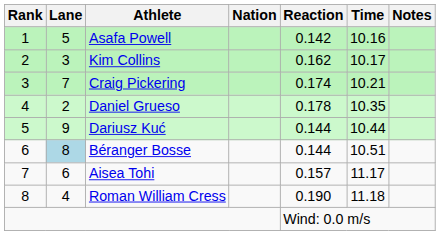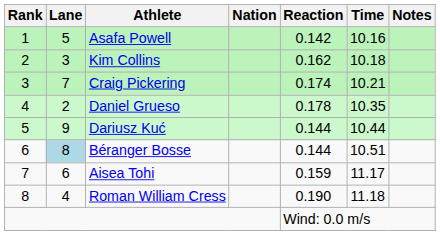Kim Collins | Time: 10.17 -> 10.18
Aisea Tohi | Reaction: 0.157 -> 0.159
